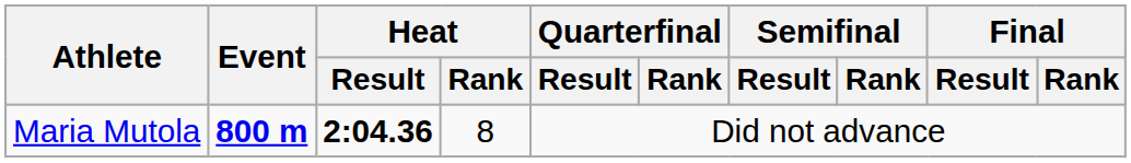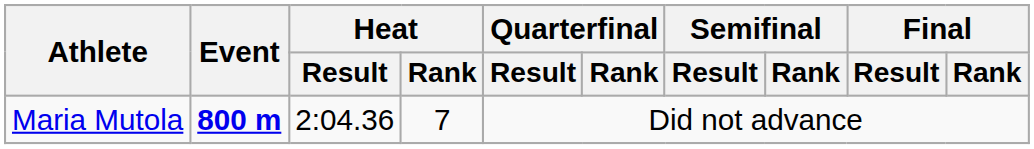Maria Mutola | Heat / Result: bold -> normal
Maria Mutola | Heat / Rank: 8 -> 7
